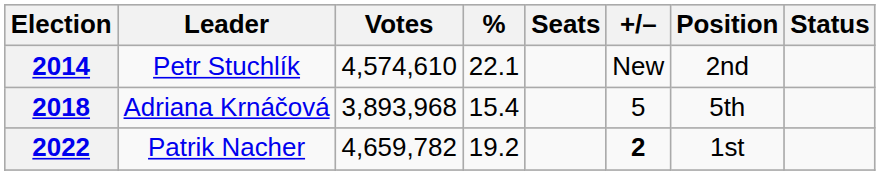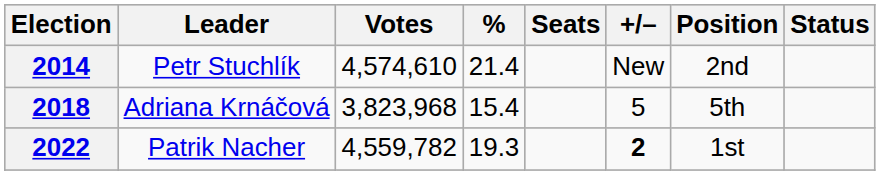2014 | %: 22.1 -> 21.4
2018 | Votes: 3,893,968 -> 3,823,968
2022 | Votes: 4,659,782 -> 4,559,782
2022 | %: 19.2 -> 19.3
